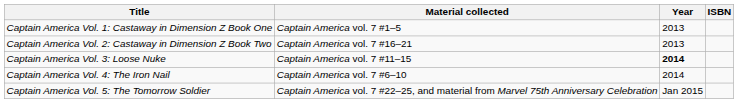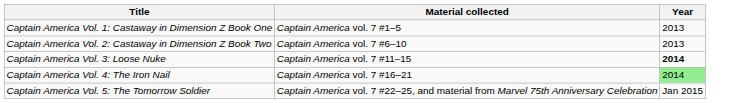- column: ISBN
Captain America Vol. 2: Castaway in Dimension Z Book Two | Material collected: Captain America vol. 7 #16–21 -> Captain America vol. 7 #6–10
Captain America Vol. 4: The Iron Nail | Material collected: Captain America vol. 7 #6–10 -> Captain America vol. 7 #16–21
Captain America Vol. 4: The Iron Nail | Year: no background -> lightgreen background
